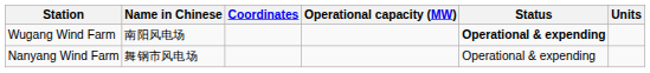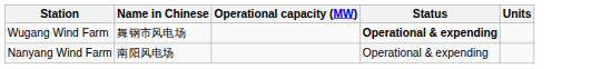- column: Coordinates
Wugang Wind Farm | Name in Chinese: 南阳风电场 -> 舞钢市风电场
Nanyang Wind Farm | Name in Chinese: 舞钢市风电场 -> 南阳风电场
